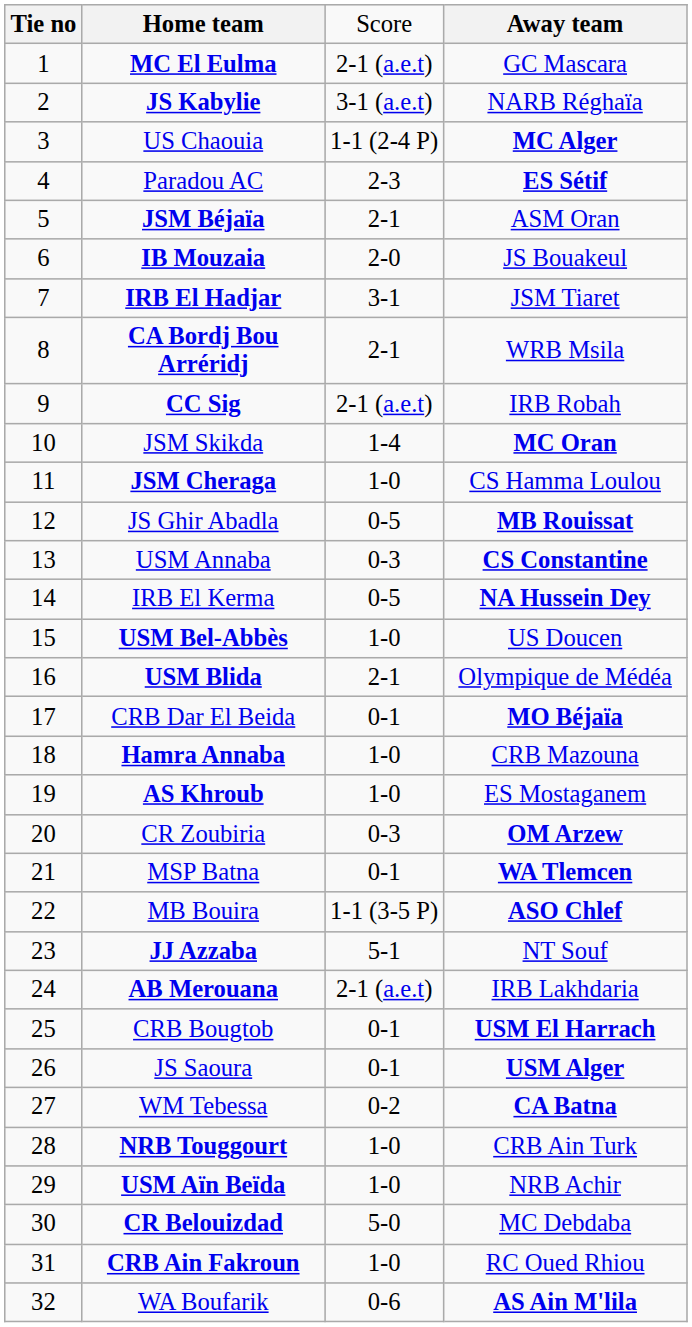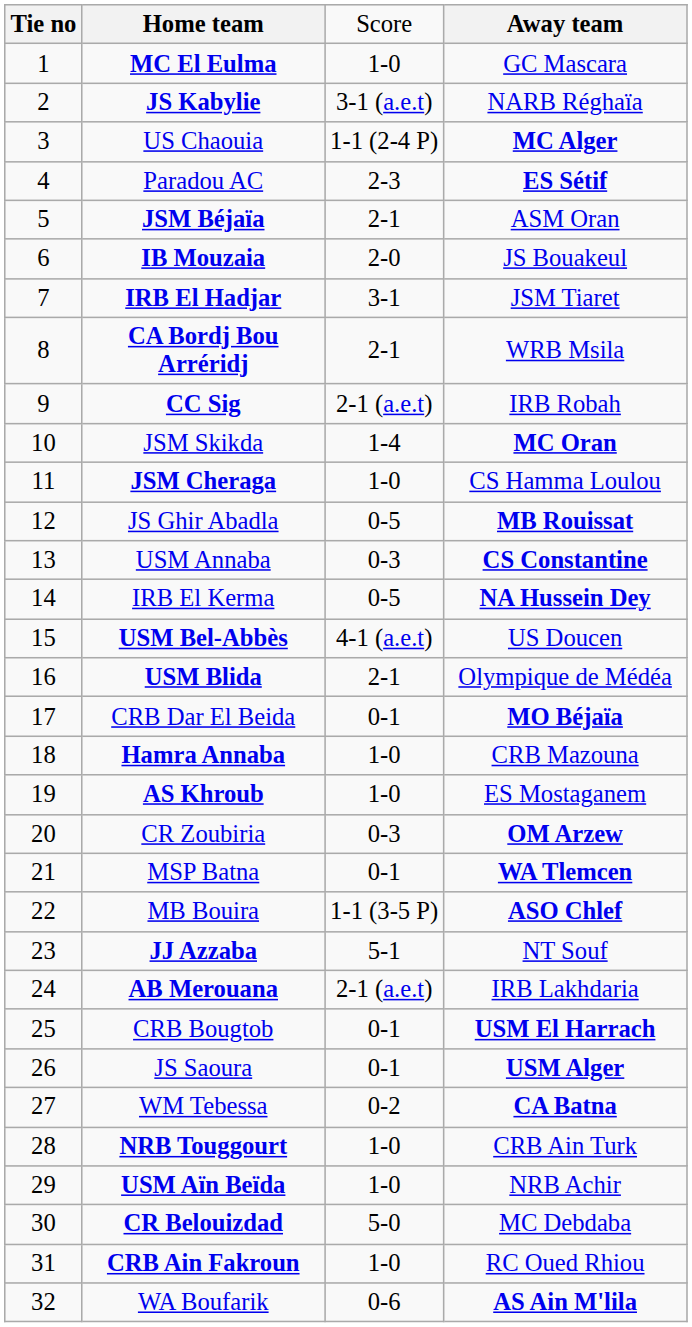MC El Eulma | column 3: 2-1 (a.e.t) -> 1-0
USM Bel-Abbès | column 3: 1-0 -> 4-1 (a.e.t)
